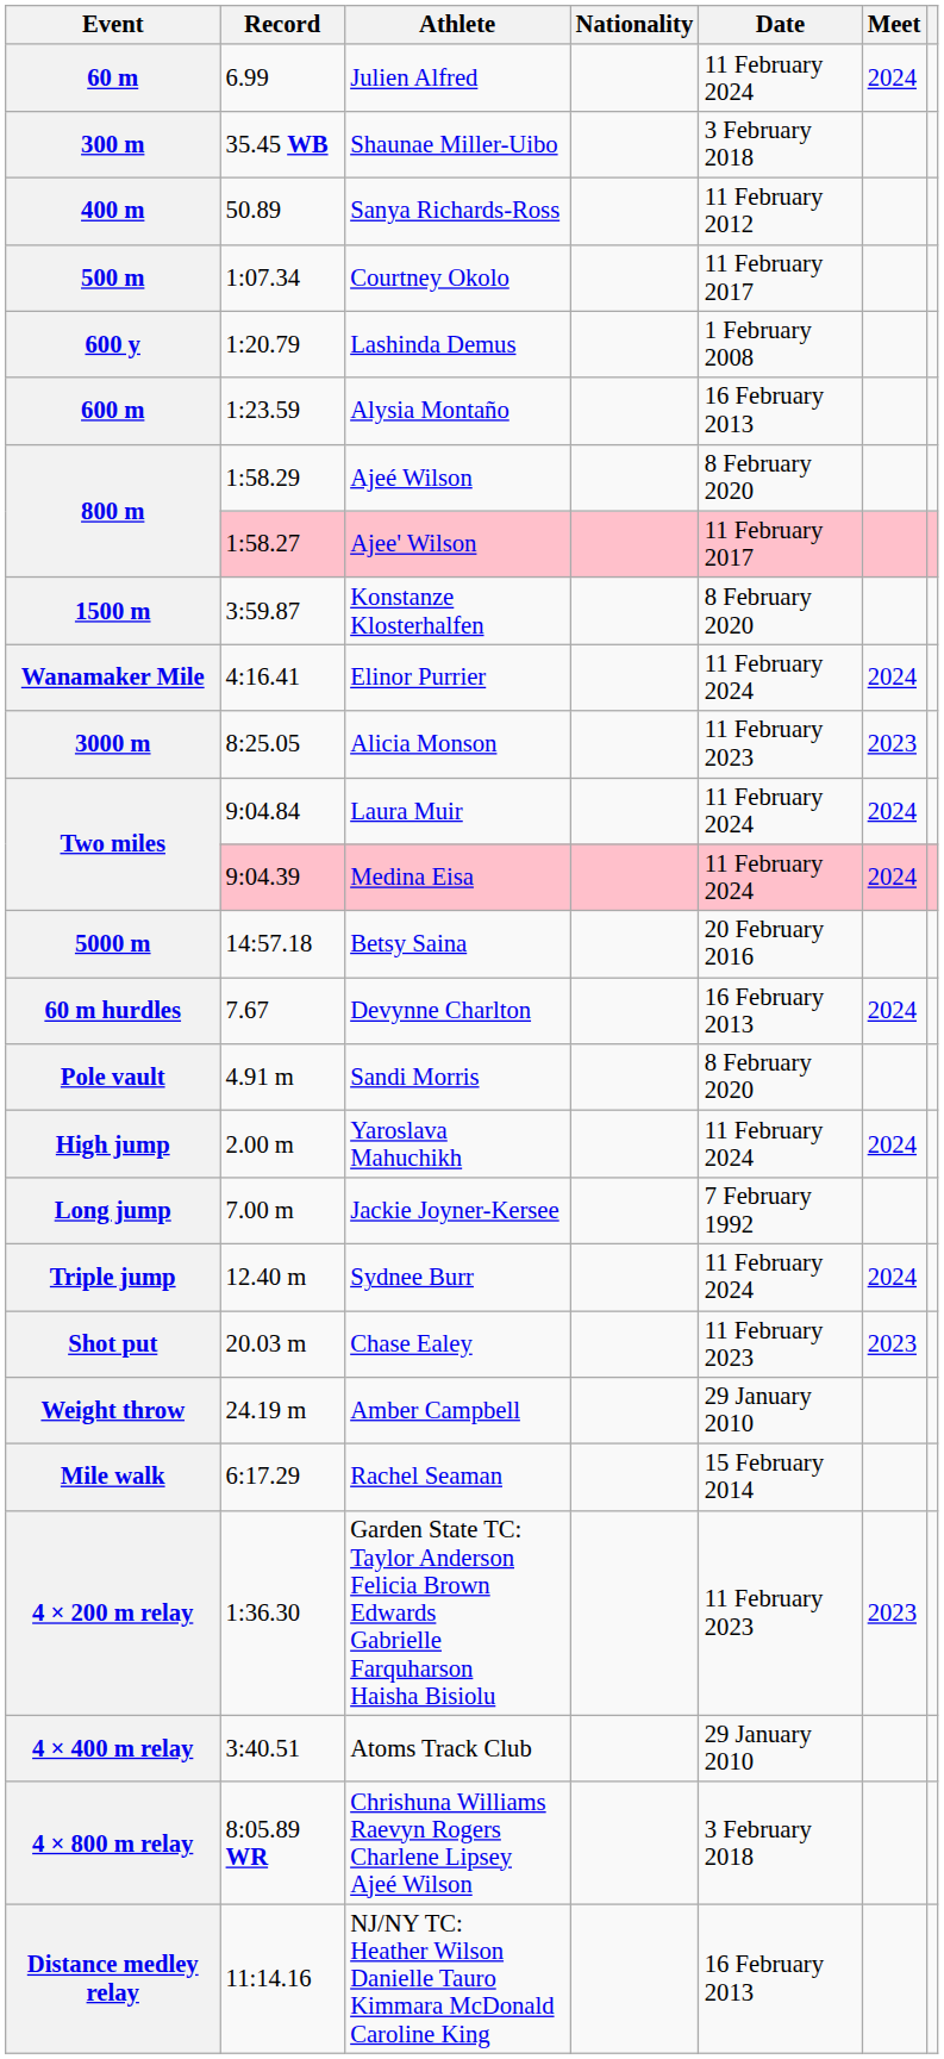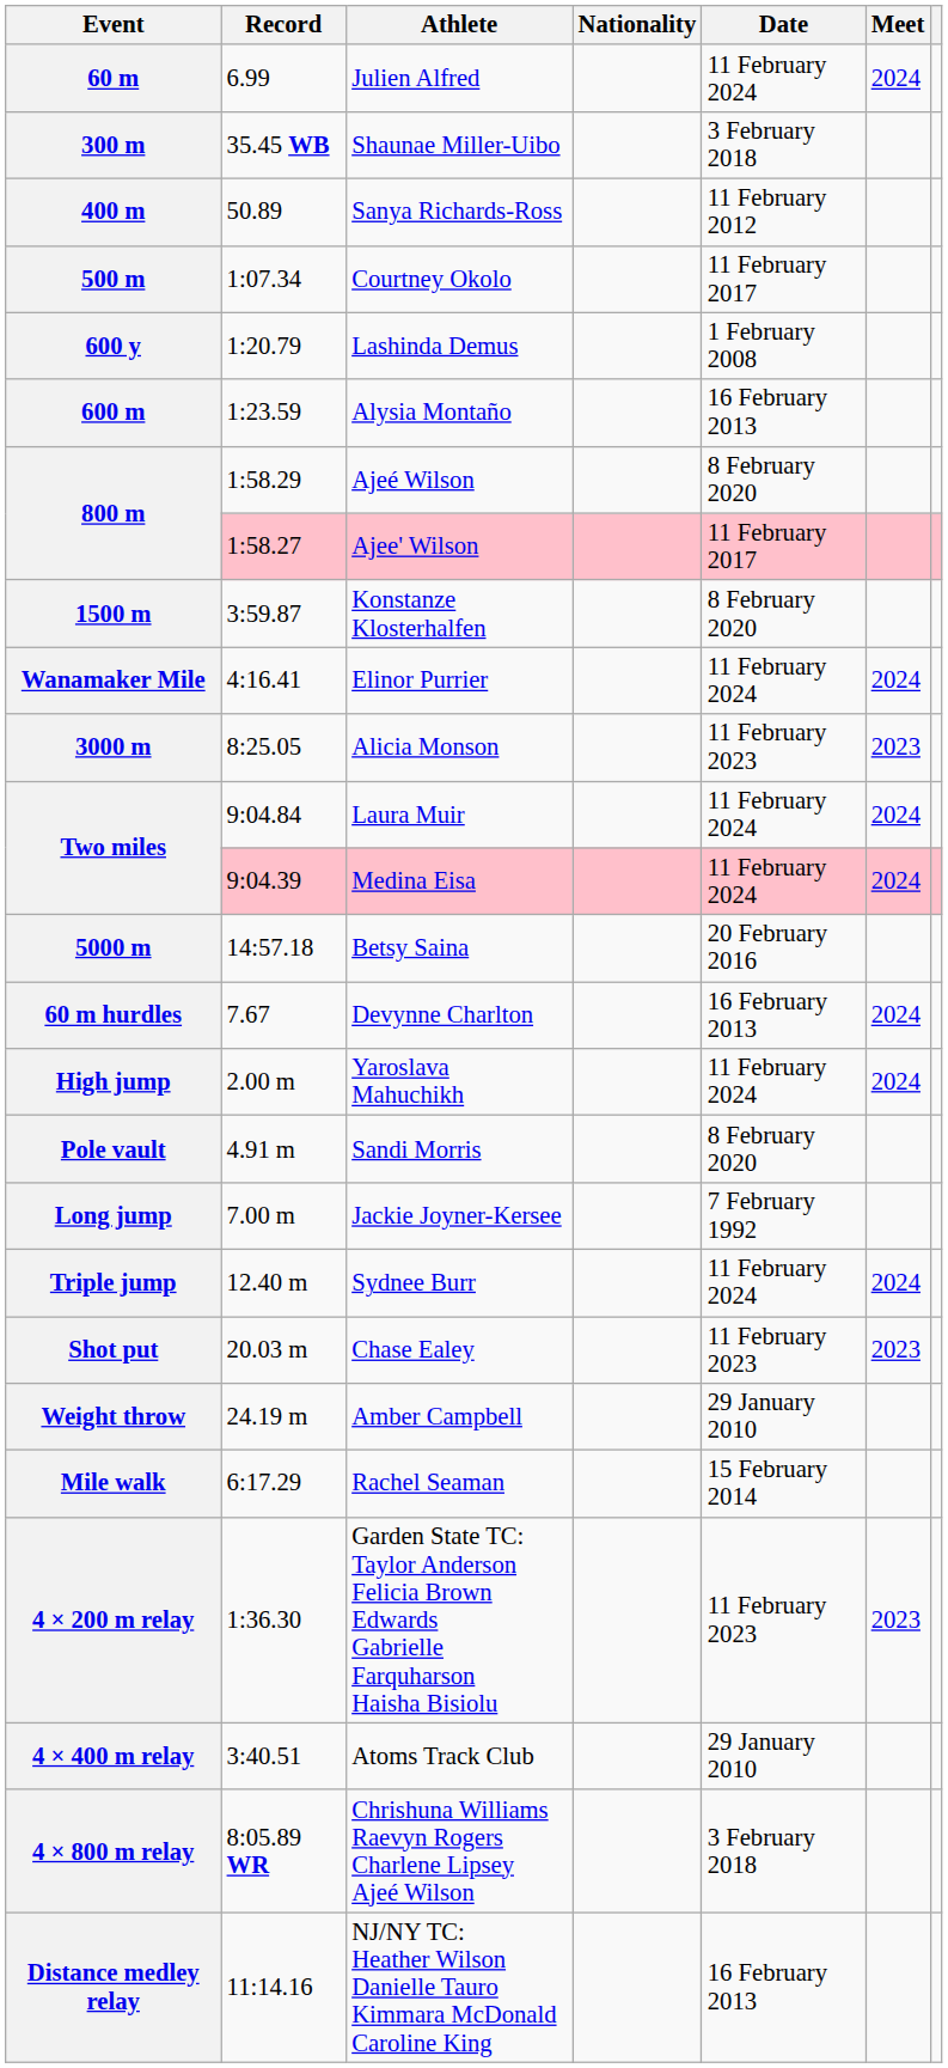rows swapped: High jump <-> Pole vault
